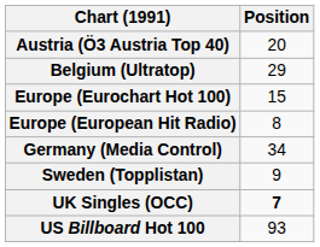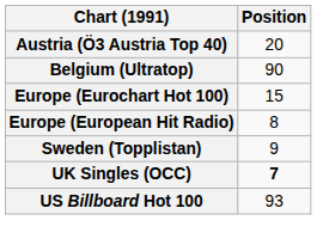Belgium (Ultratop) | Position: 29 -> 90
- row: Germany (Media Control) | 34
